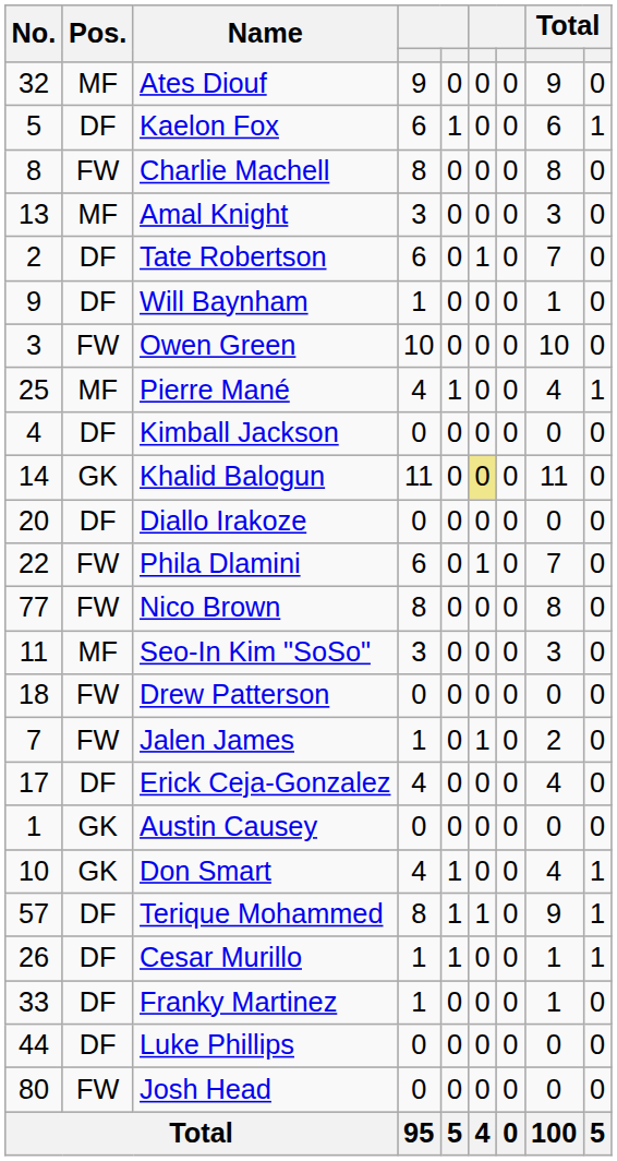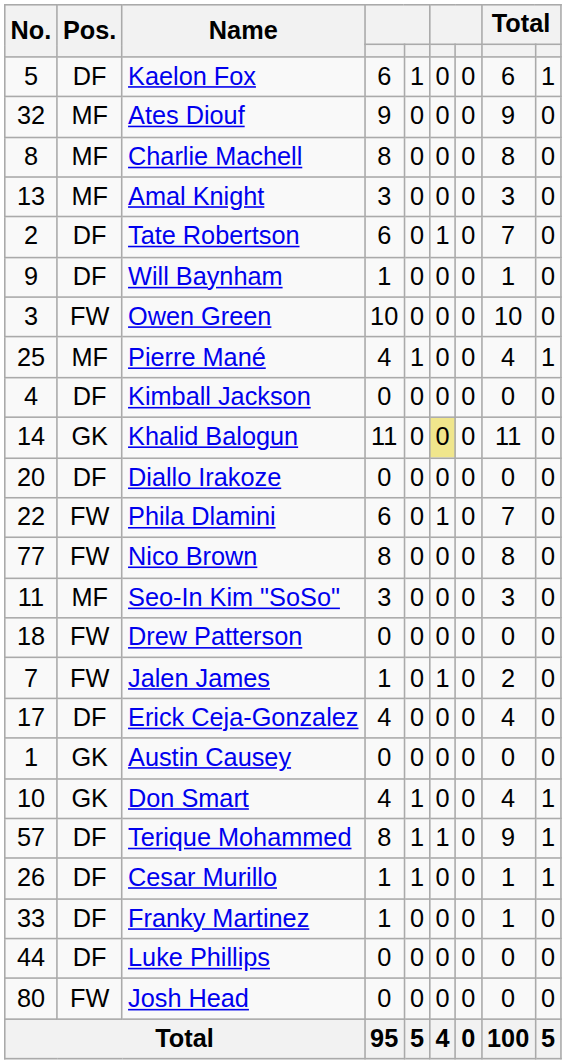rows swapped: Kaelon Fox <-> Ates Diouf
Charlie Machell | Pos.: FW -> MF
